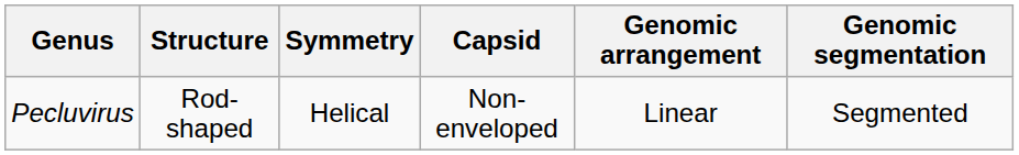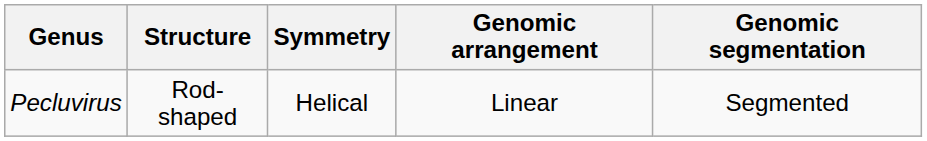- column: Capsid | Non-enveloped
